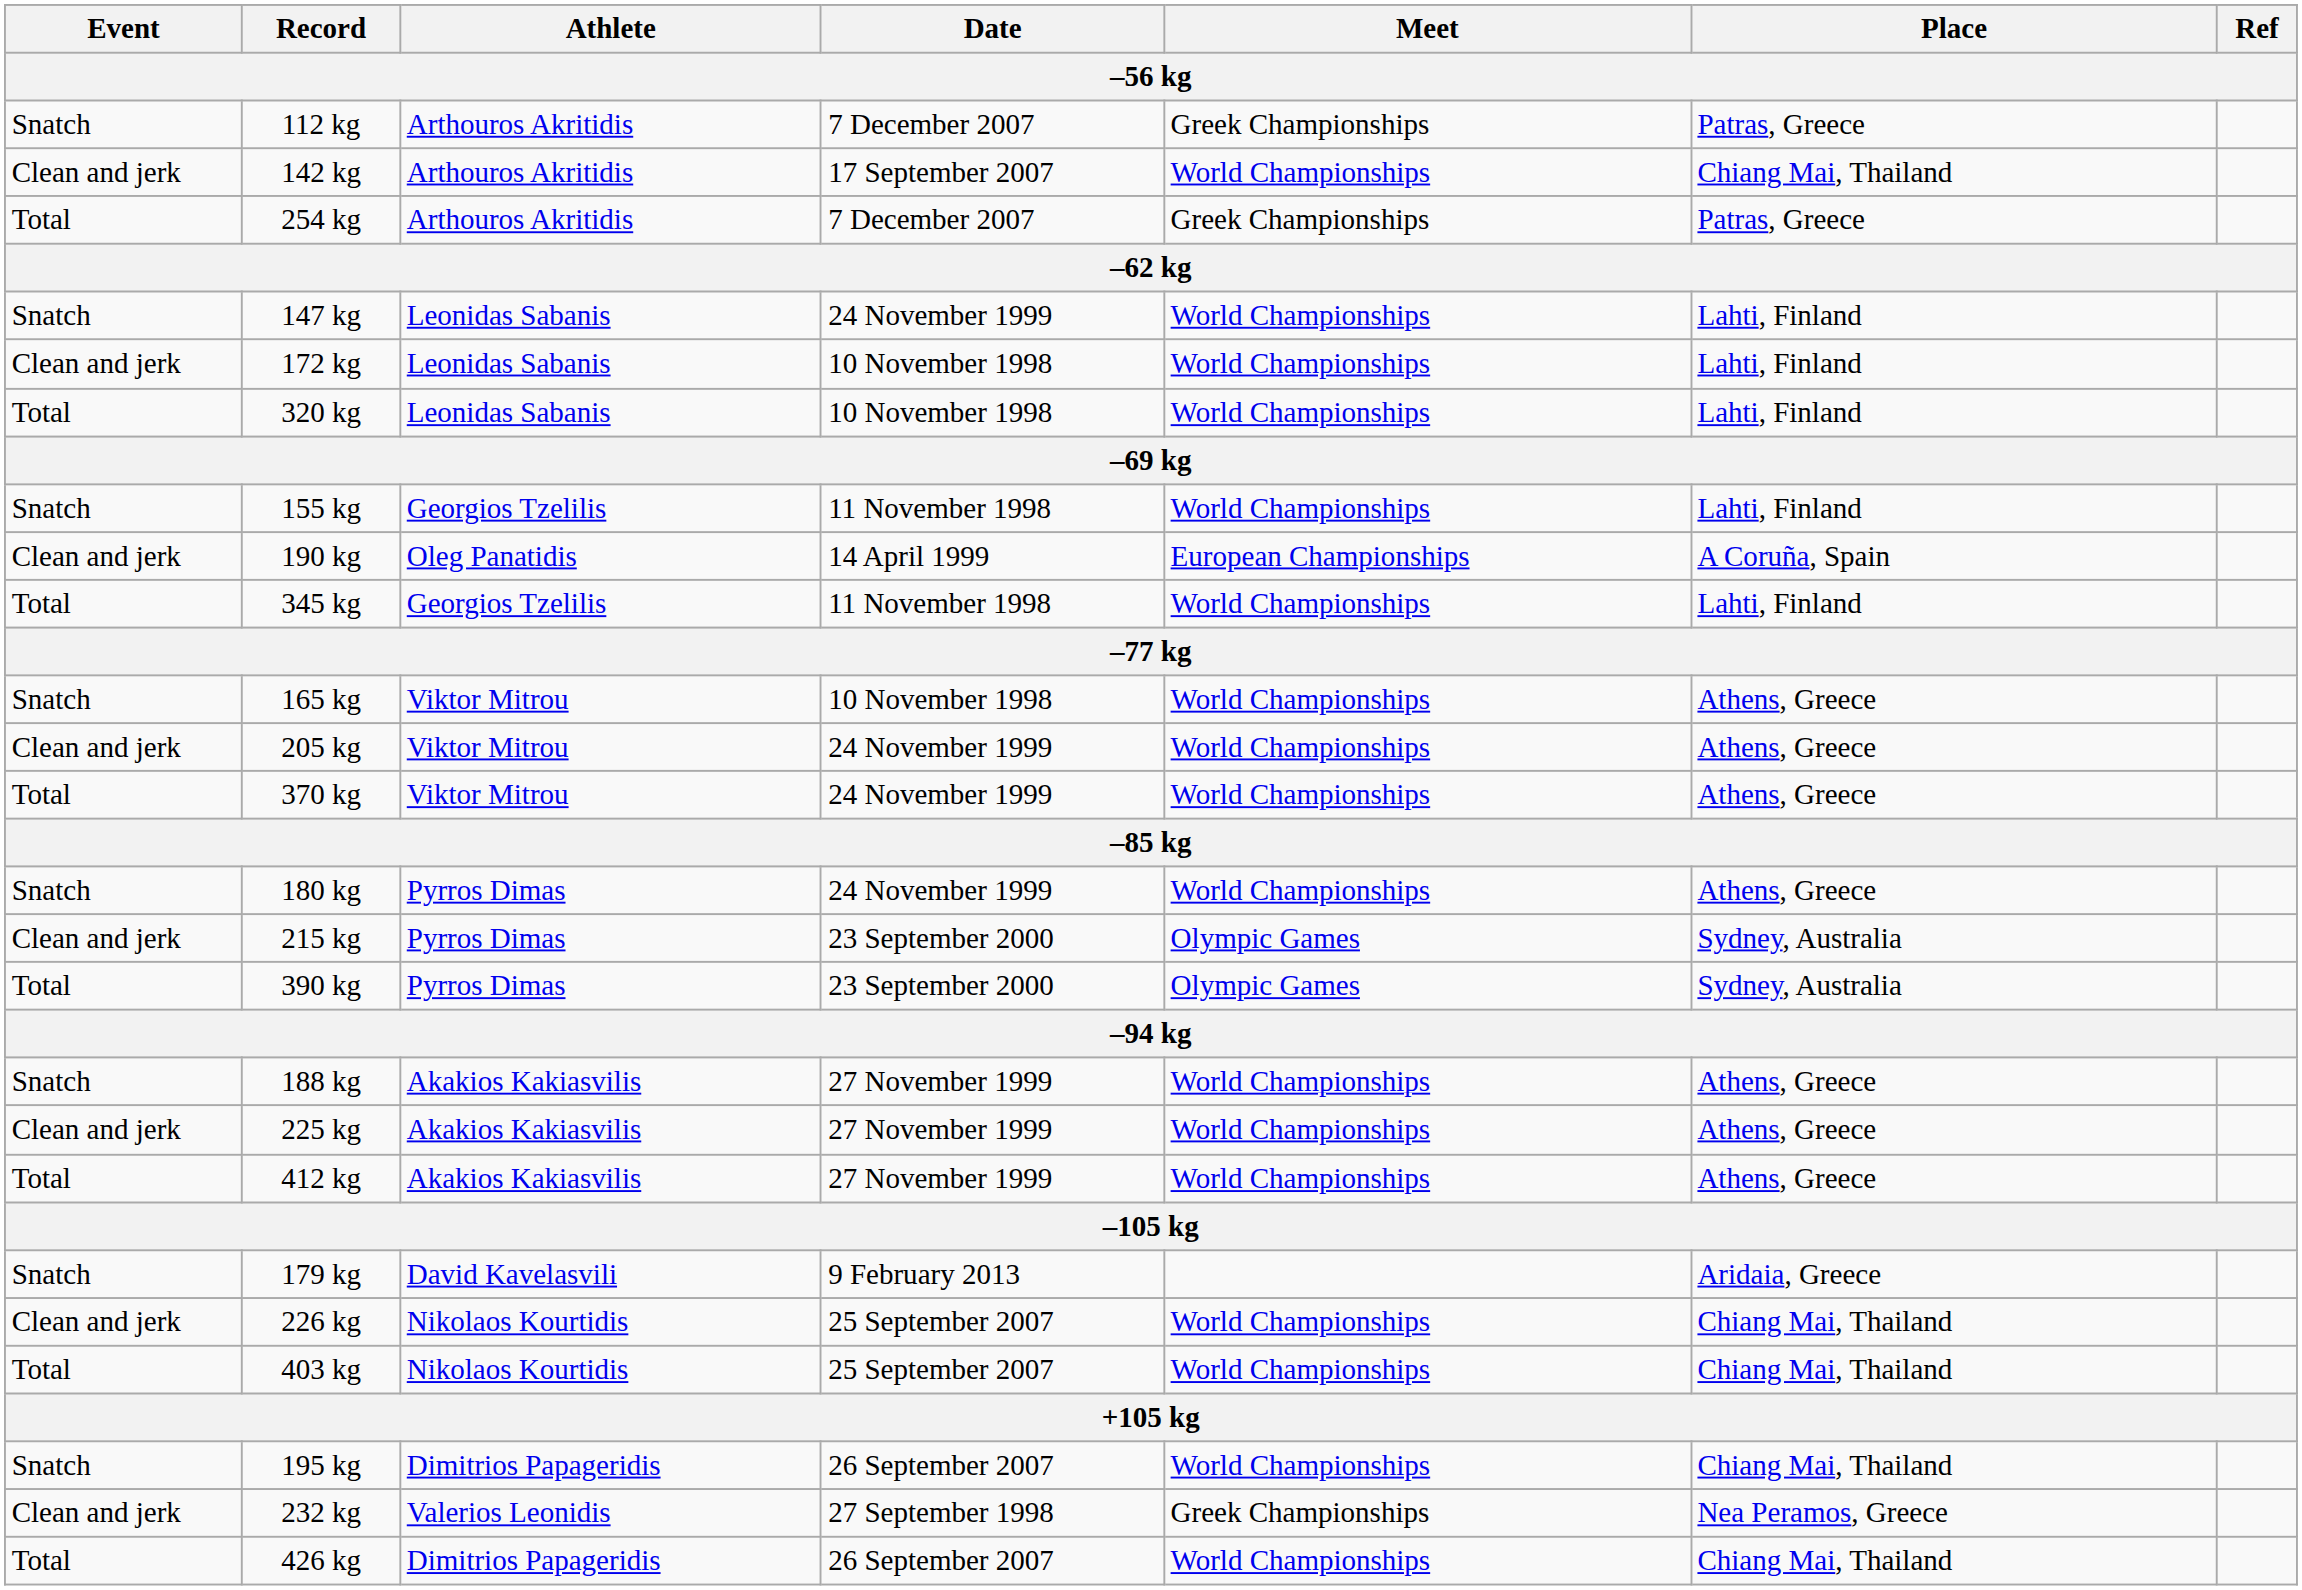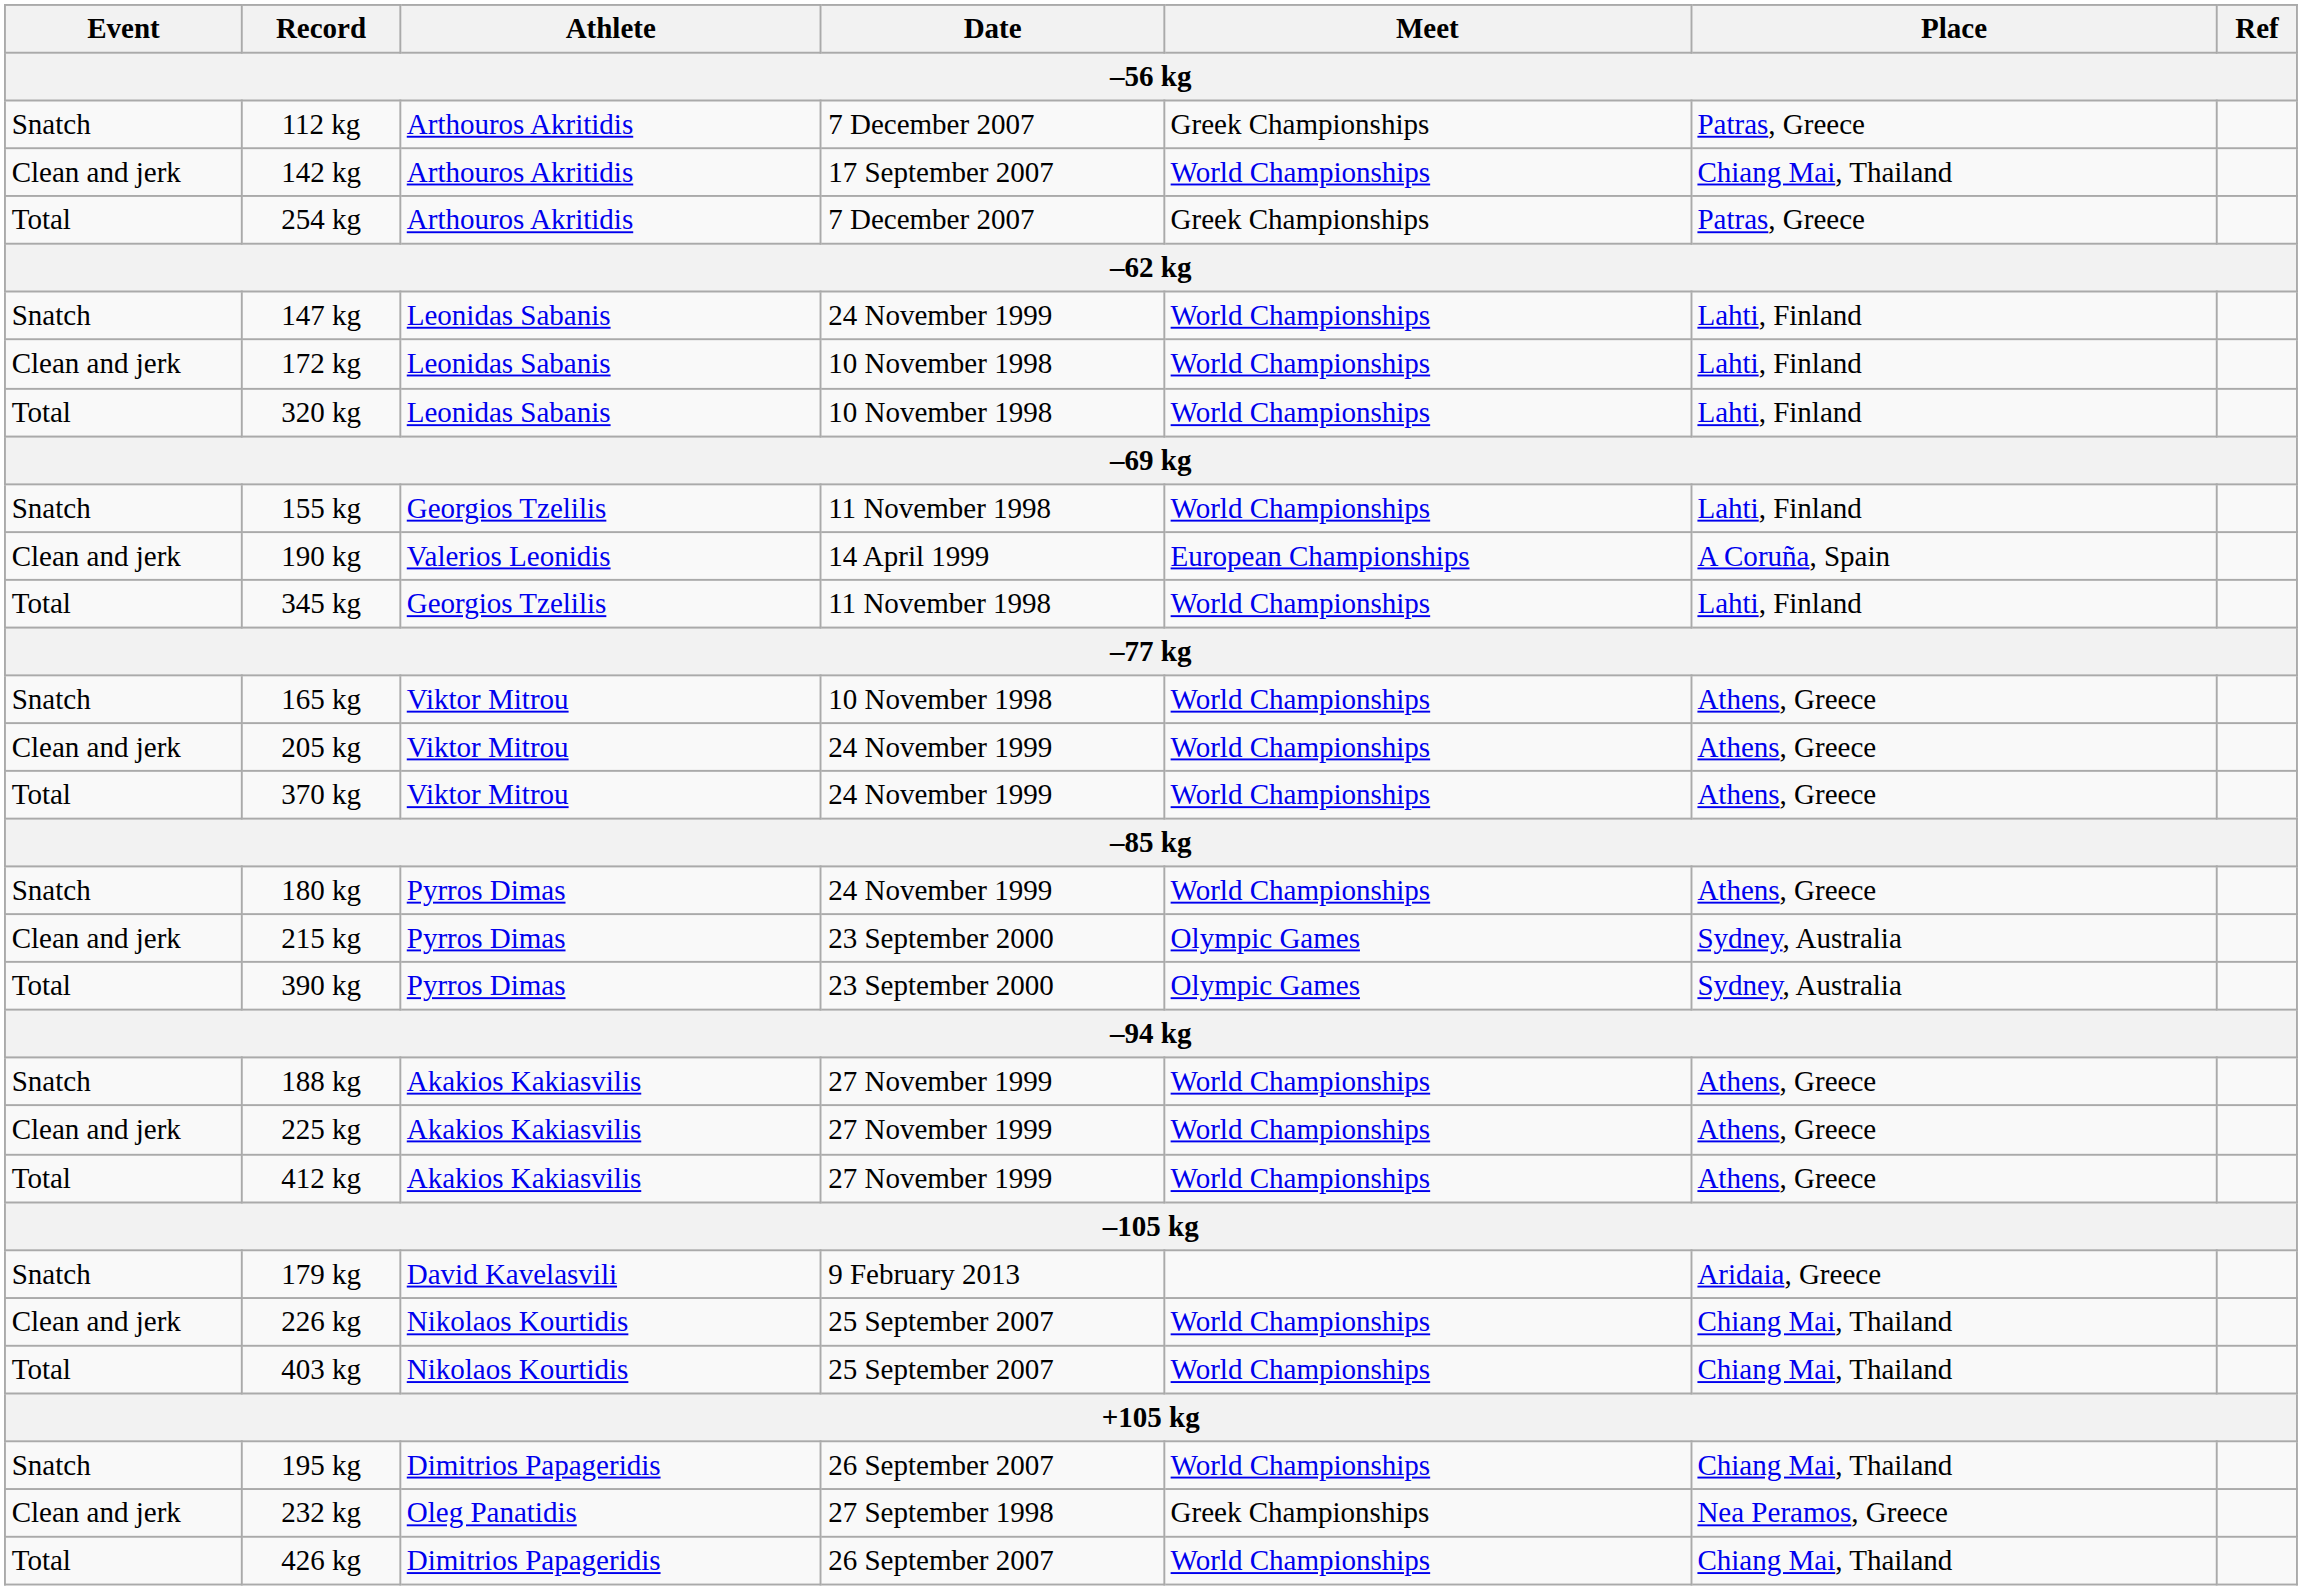190 kg | Athlete: Oleg Panatidis -> Valerios Leonidis
232 kg | Athlete: Valerios Leonidis -> Oleg Panatidis
